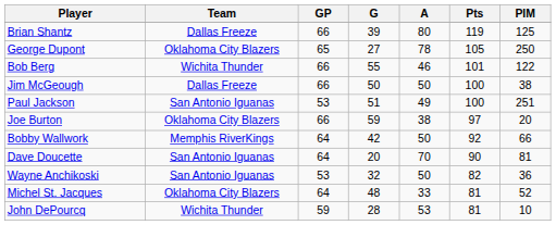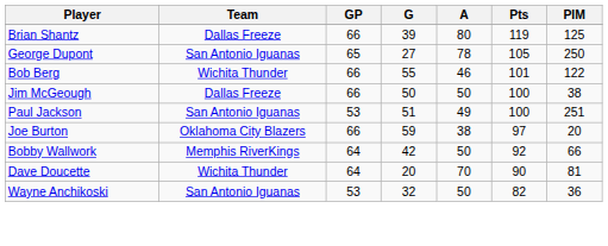George Dupont | Team: Oklahoma City Blazers -> San Antonio Iguanas
Dave Doucette | Team: San Antonio Iguanas -> Wichita Thunder
- row: Michel St. Jacques | Oklahoma City Blazers | 64 | 48 | 33 | 81 | 52
- row: John DePourcq | Wichita Thunder | 59 | 28 | 53 | 81 | 10
